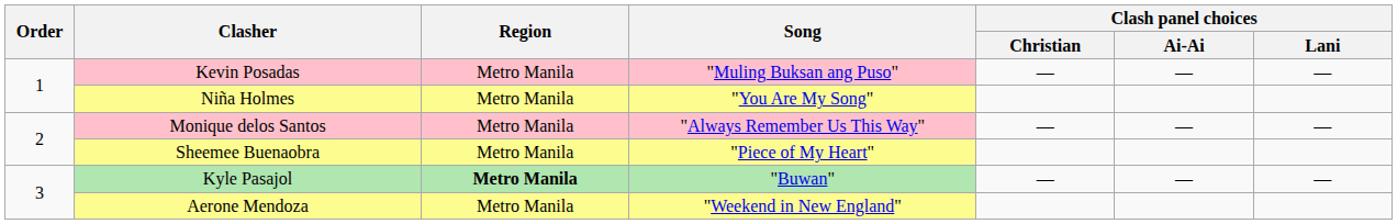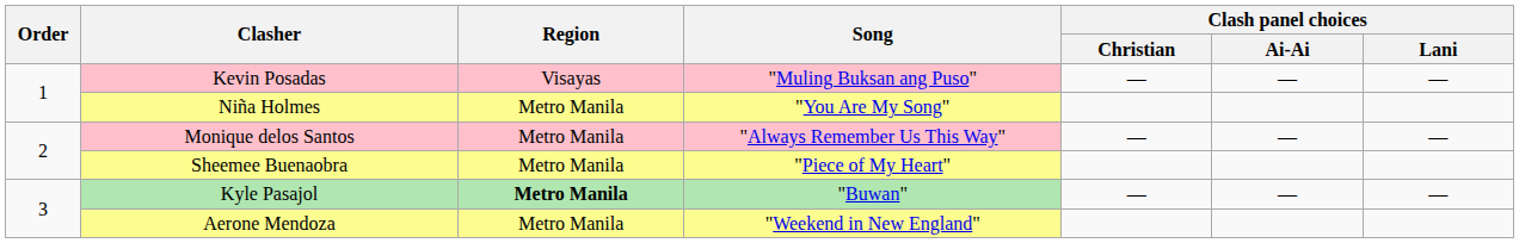Kevin Posadas | Region: Metro Manila -> Visayas
